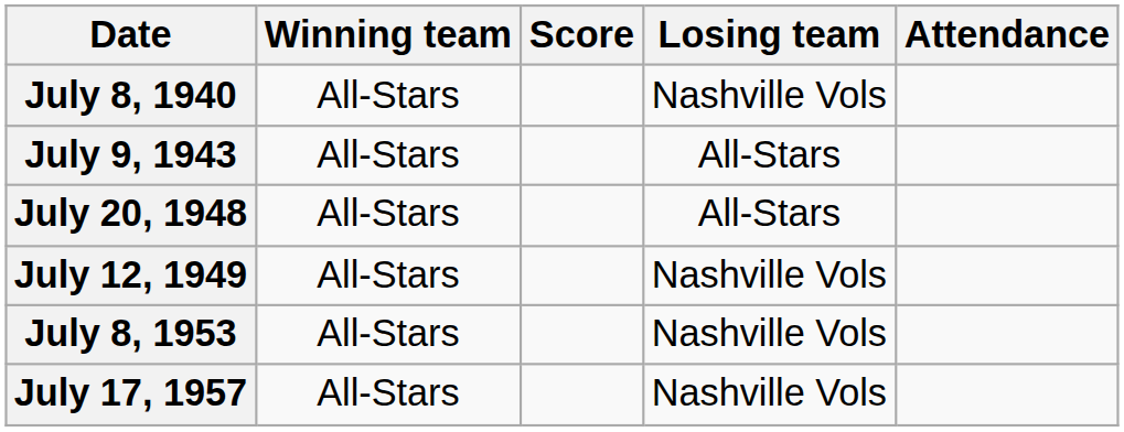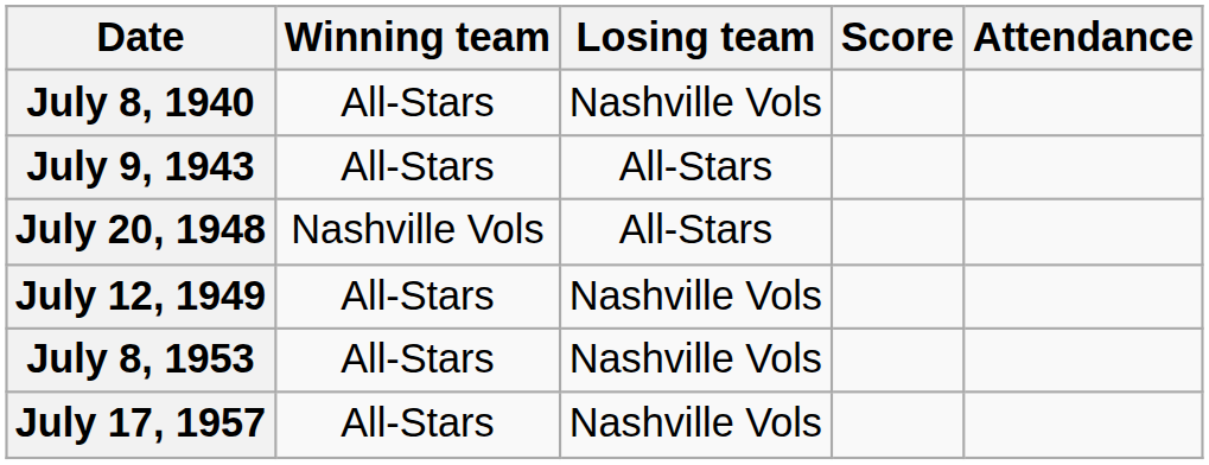columns swapped: Score <-> Losing team
July 20, 1948 | Winning team: All-Stars -> Nashville Vols
